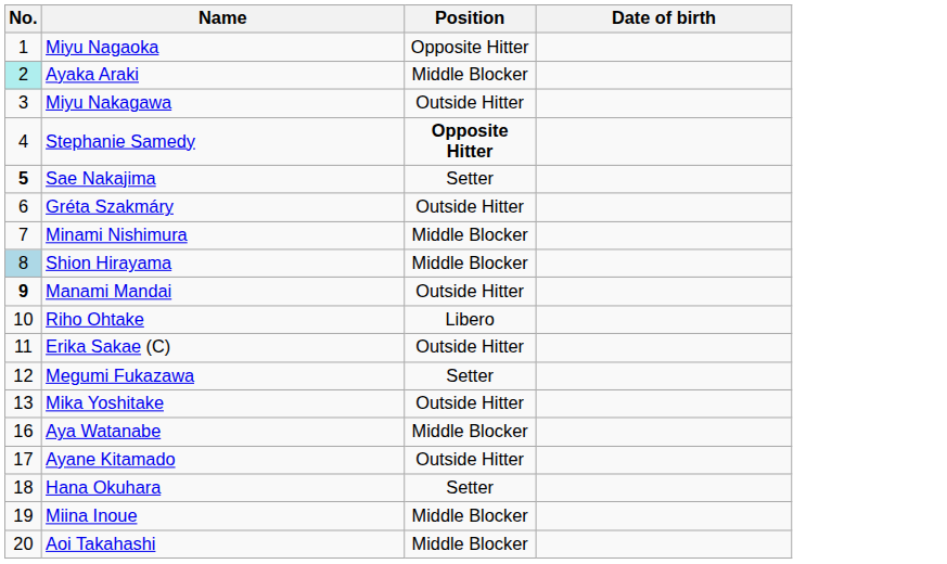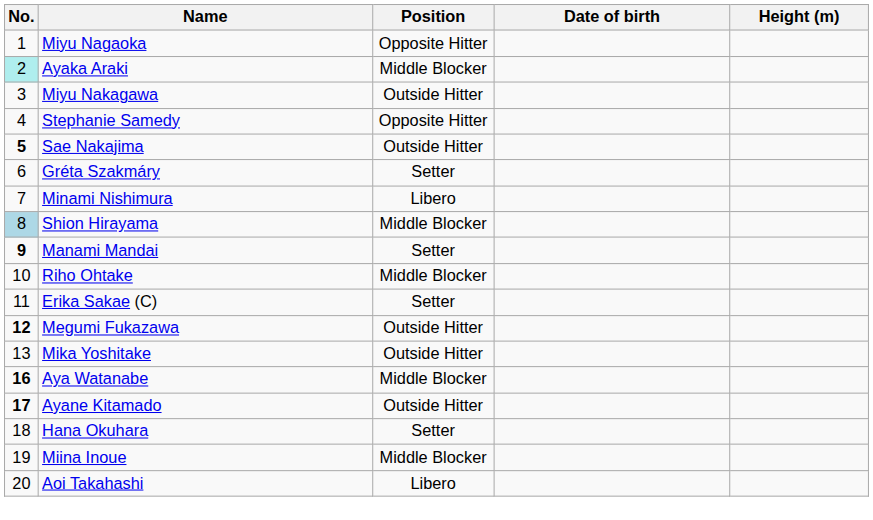+ column: Height (m)
Stephanie Samedy | Position: bold -> normal
Sae Nakajima | Position: Setter -> Outside Hitter
Gréta Szakmáry | Position: Outside Hitter -> Setter
Minami Nishimura | Position: Middle Blocker -> Libero
Manami Mandai | Position: Outside Hitter -> Setter
Riho Ohtake | Position: Libero -> Middle Blocker
Erika Sakae (C) | Position: Outside Hitter -> Setter
Megumi Fukazawa | No.: normal -> bold
Megumi Fukazawa | Position: Setter -> Outside Hitter
Aya Watanabe | No.: normal -> bold
Ayane Kitamado | No.: normal -> bold
Aoi Takahashi | Position: Middle Blocker -> Libero
